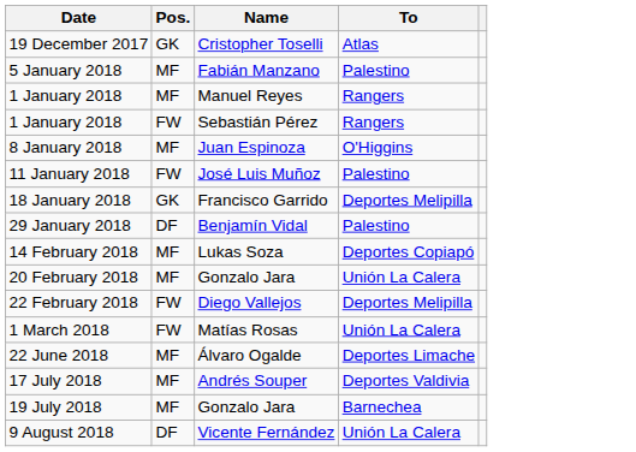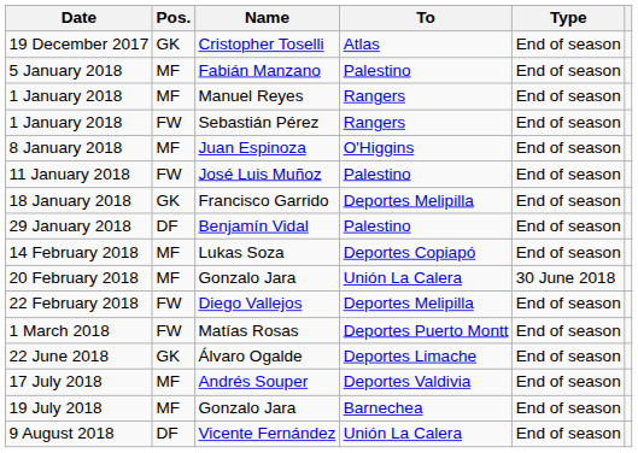+ column: Type | End of season | End of season | End of season | End of season | End of season | End of season | End of season | End of season | End of season | 30 June 2018 | End of season | End of season | End of season | End of season | End of season | End of season
1 March 2018 | To: Unión La Calera -> Deportes Puerto Montt
22 June 2018 | Pos.: MF -> GK
